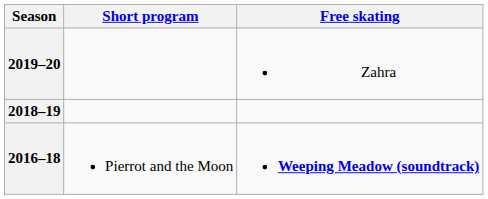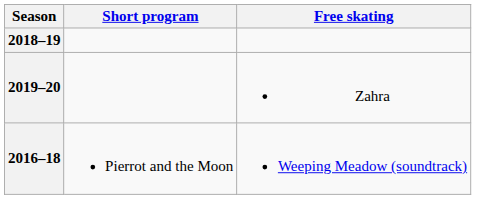rows swapped: 2019–20 <-> 2018–19
2016–18 | Free skating: bold -> normal
